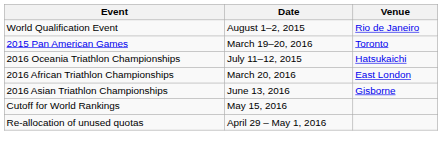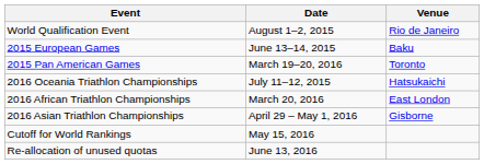+ row: 2015 European Games | June 13–14, 2015 | Baku
2016 Asian Triathlon Championships | Date: June 13, 2016 -> April 29 – May 1, 2016
Re-allocation of unused quotas | Date: April 29 – May 1, 2016 -> June 13, 2016
